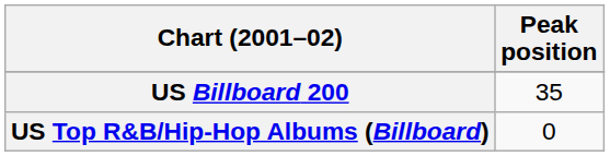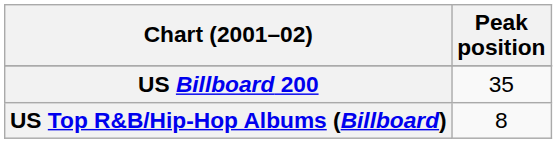US Top R&B/Hip-Hop Albums (Billboard) | Peak position: 0 -> 8
